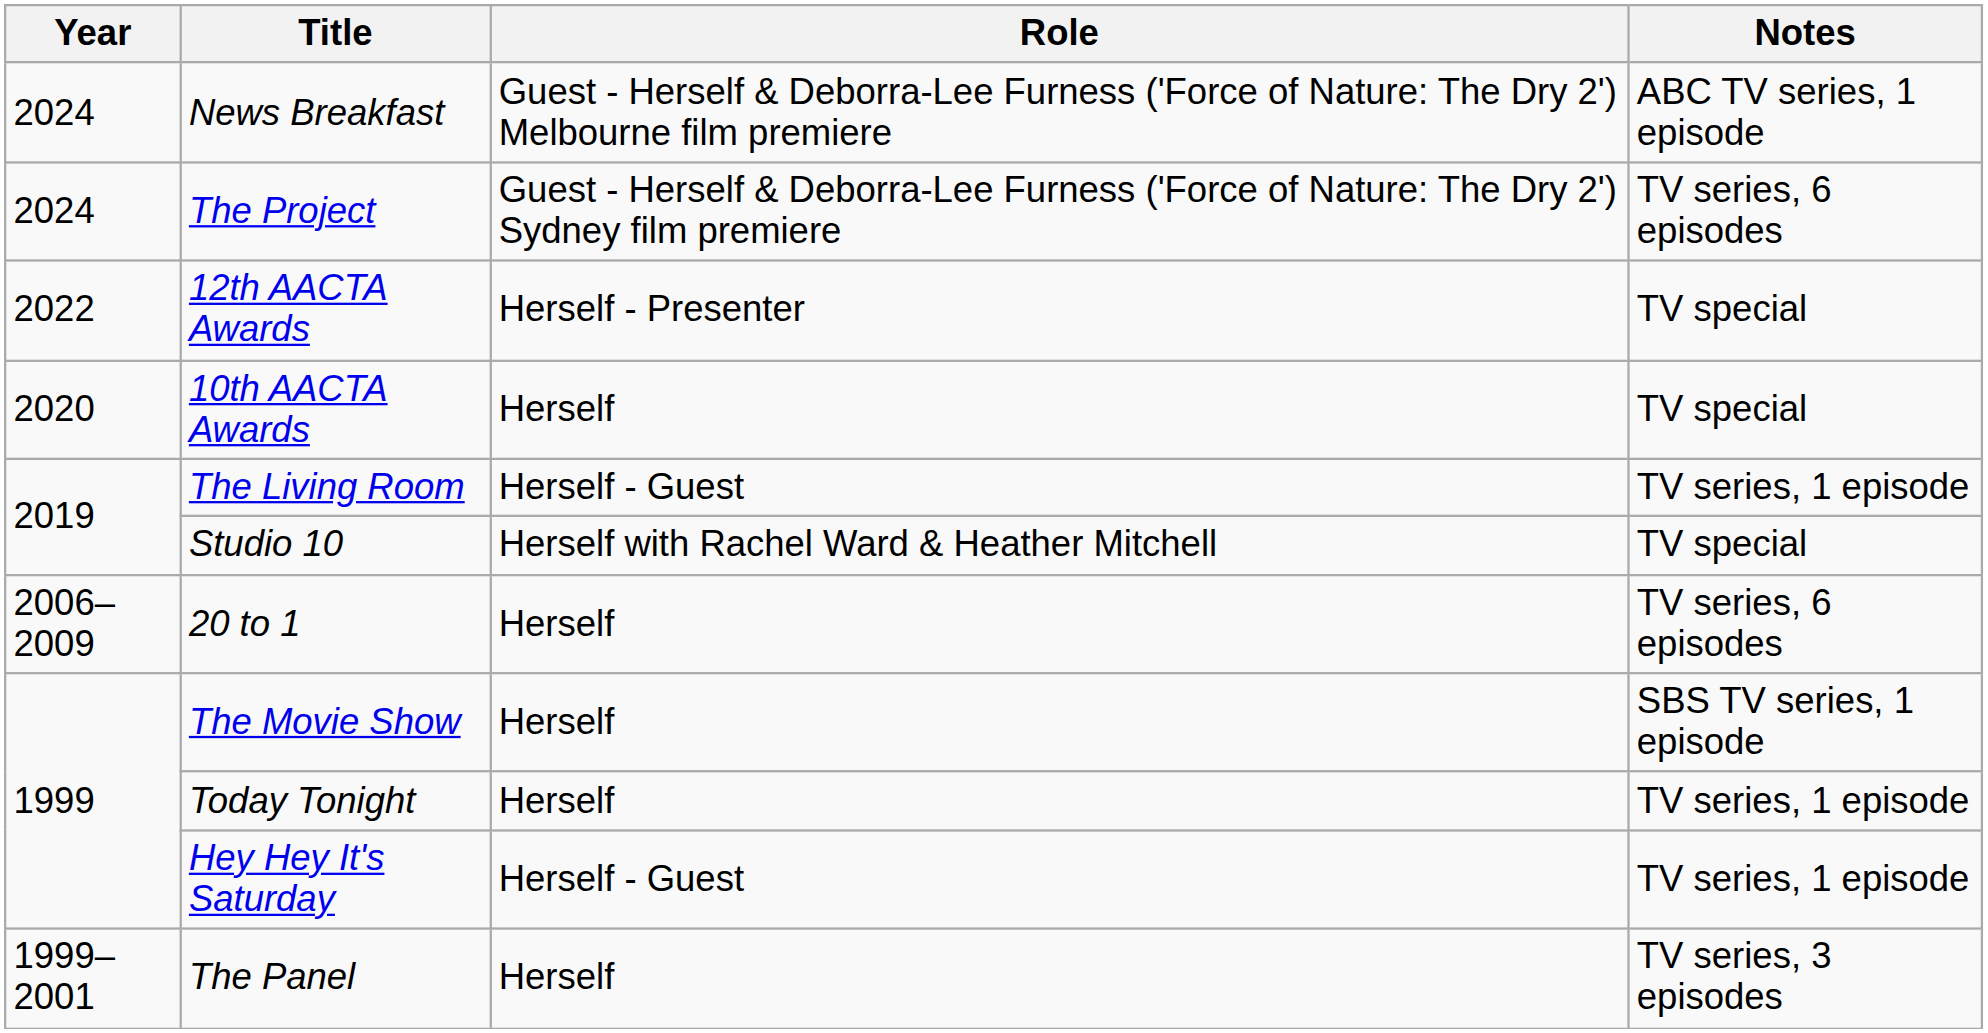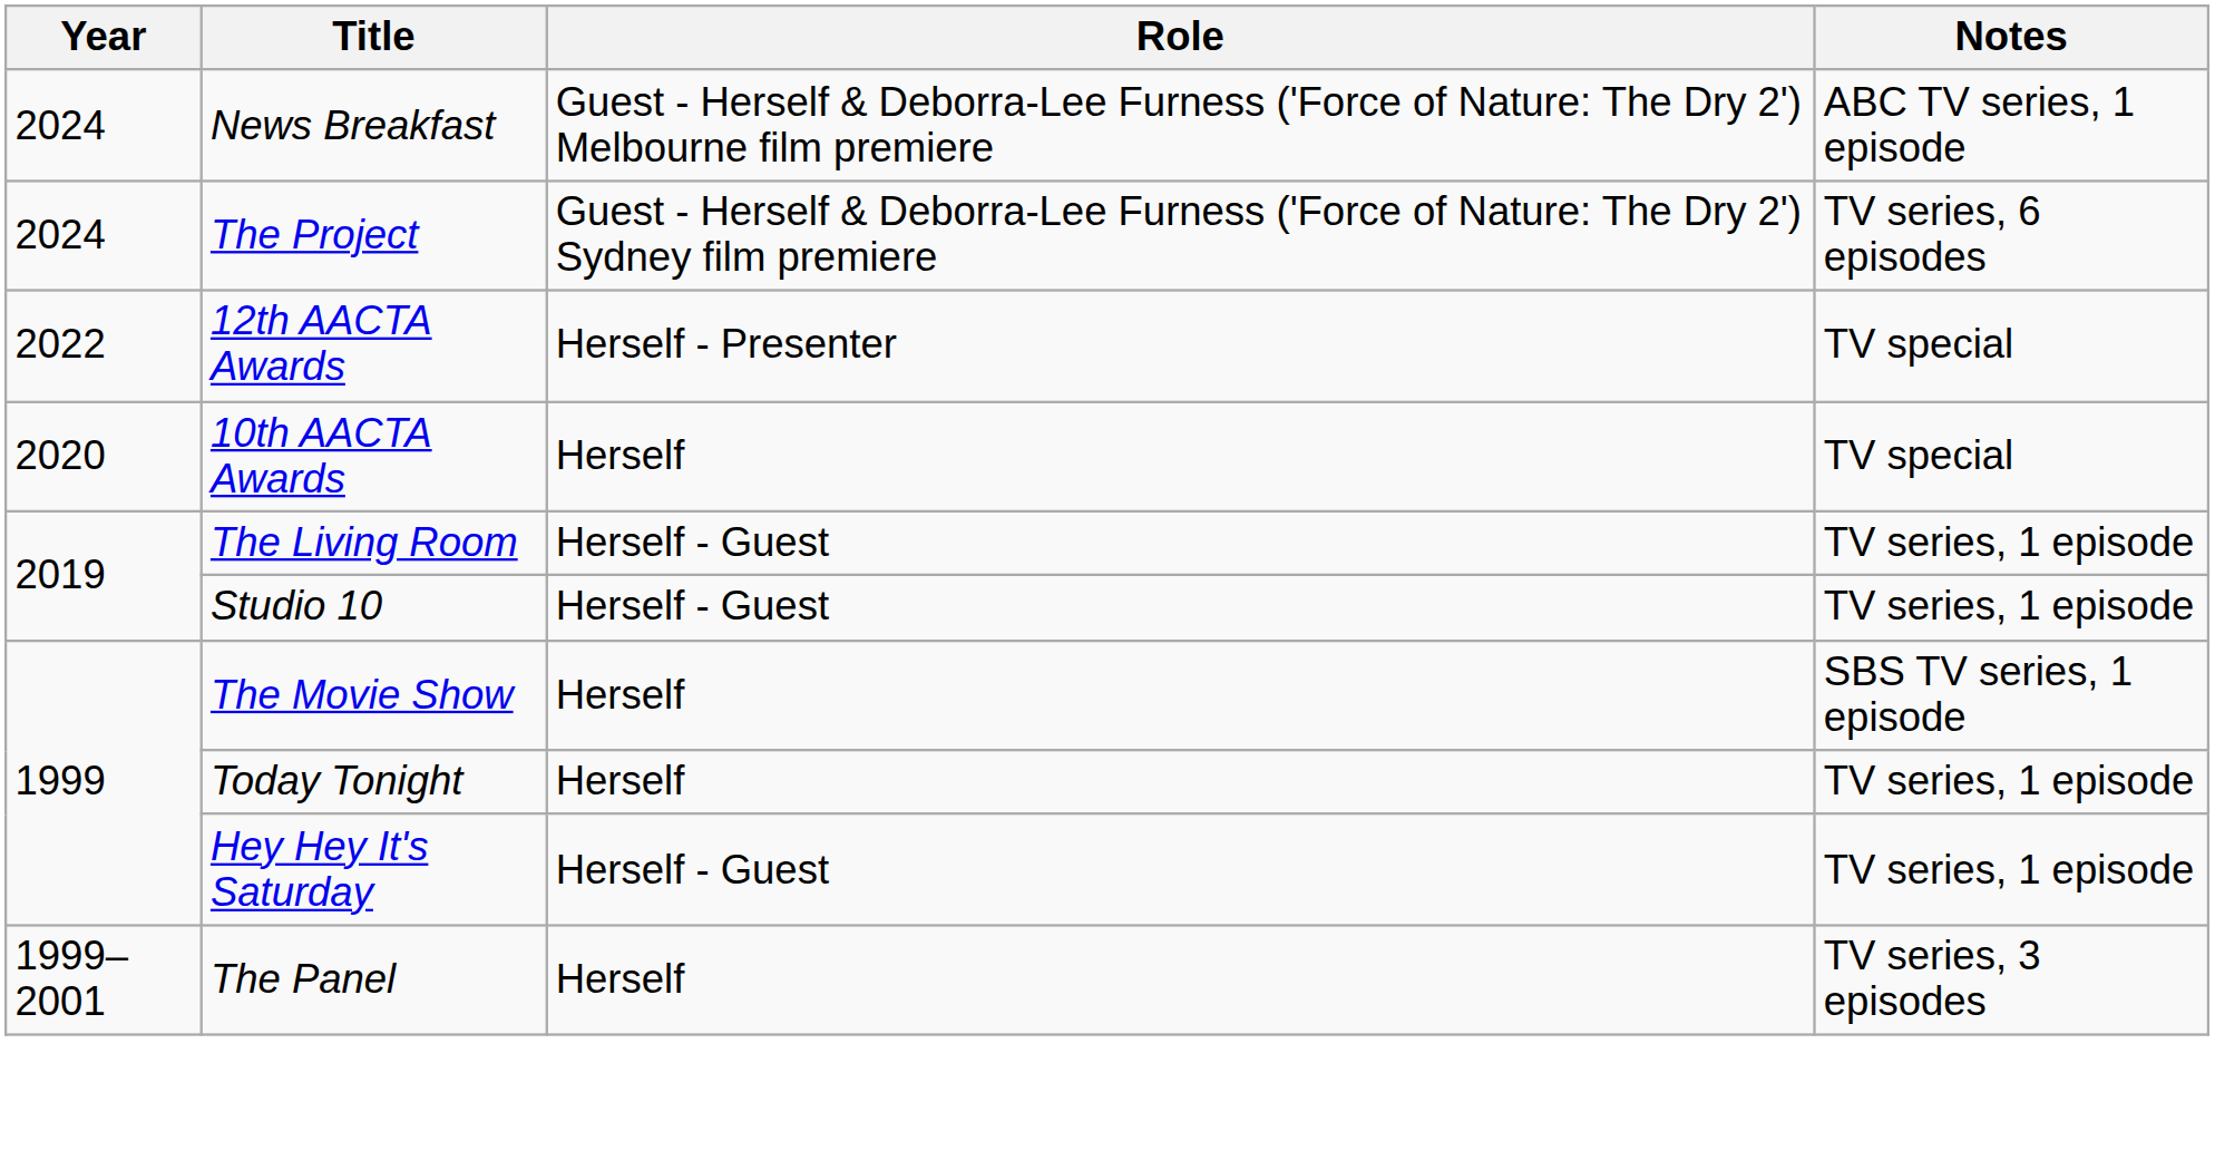Studio 10 | Role: Herself with Rachel Ward & Heather Mitchell -> Herself - Guest
Studio 10 | Notes: TV special -> TV series, 1 episode
- row: 2006–2009 | 20 to 1 | Herself | TV series, 6 episodes
